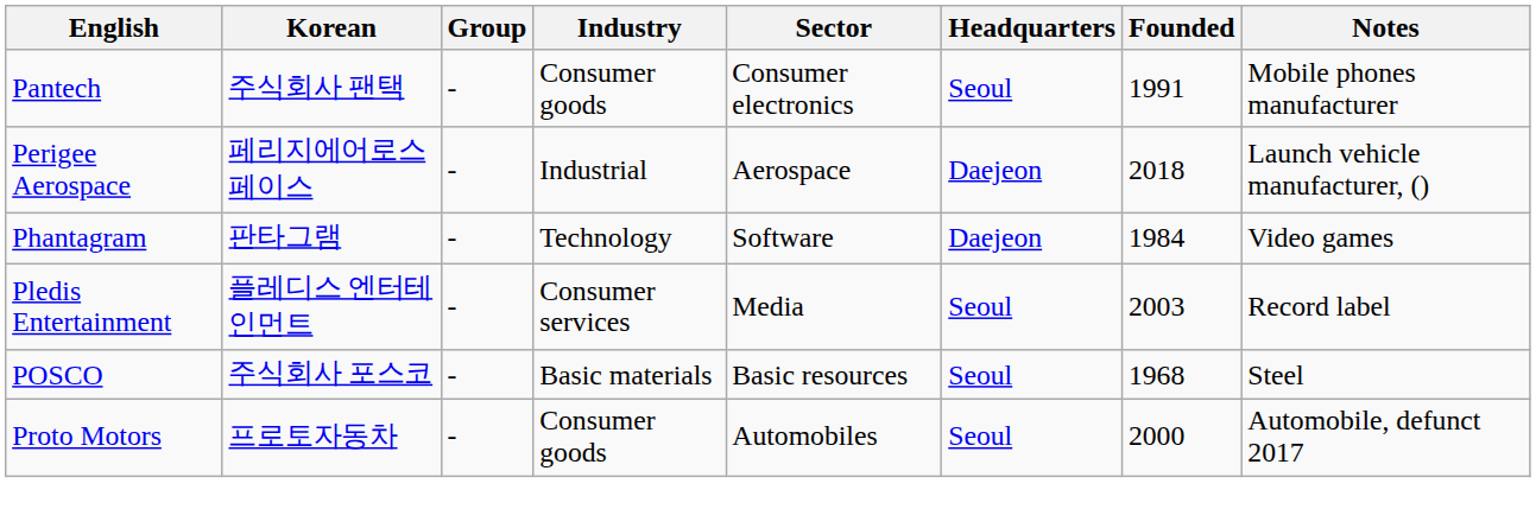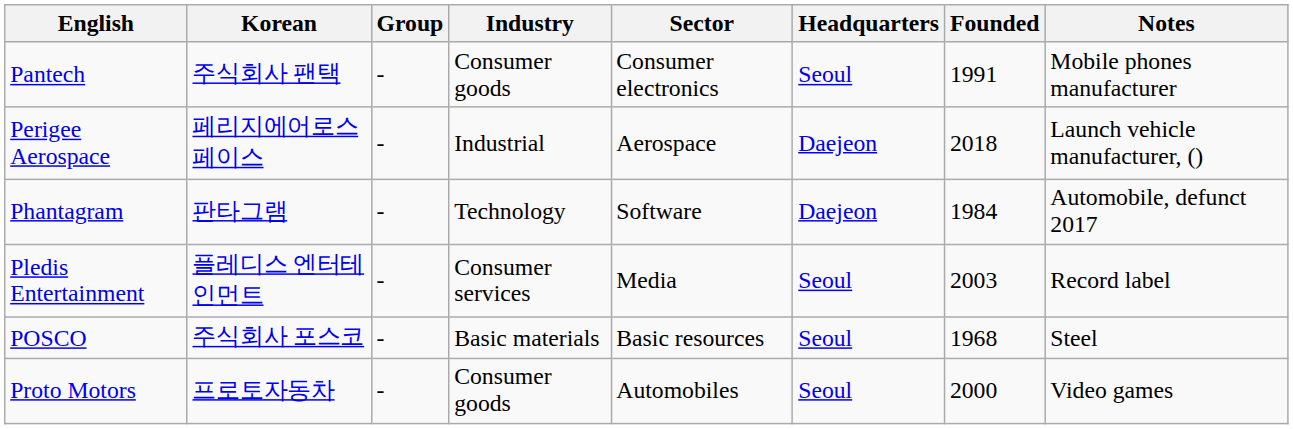Phantagram | Notes: Video games -> Automobile, defunct 2017
Proto Motors | Notes: Automobile, defunct 2017 -> Video games
